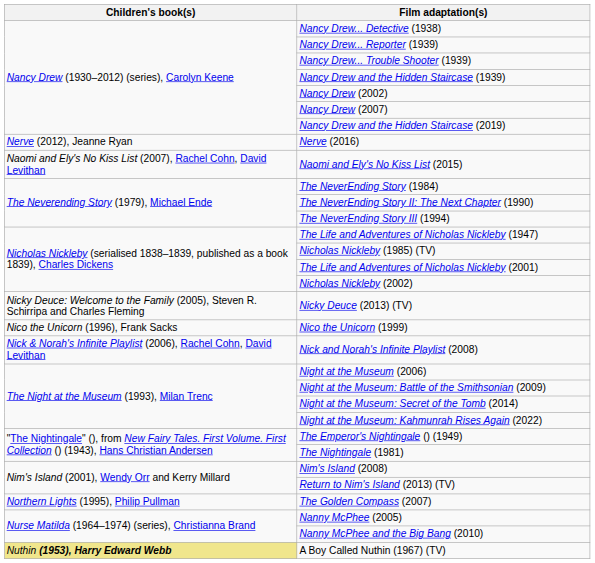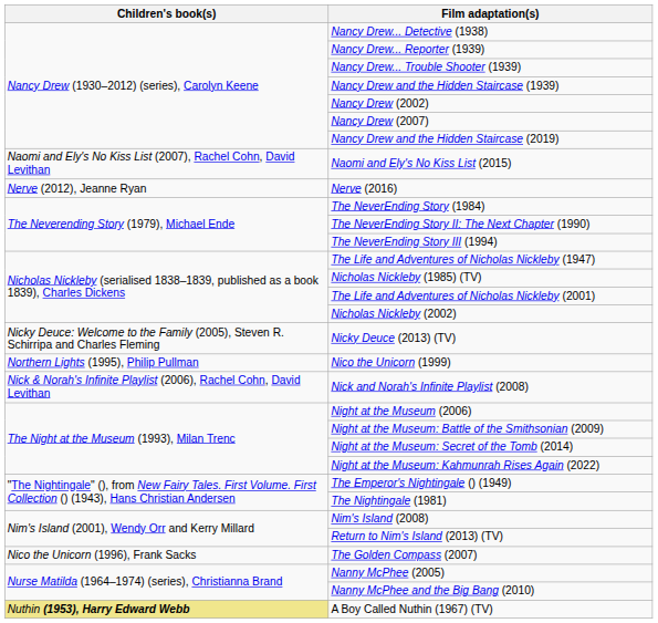rows swapped: Naomi and Ely's No Kiss List (2015) <-> Nerve (2016)
Nico the Unicorn (1999) | Children's book(s): Nico the Unicorn (1996), Frank Sacks -> Northern Lights (1995), Philip Pullman
The Golden Compass (2007) | Children's book(s): Northern Lights (1995), Philip Pullman -> Nico the Unicorn (1996), Frank Sacks
